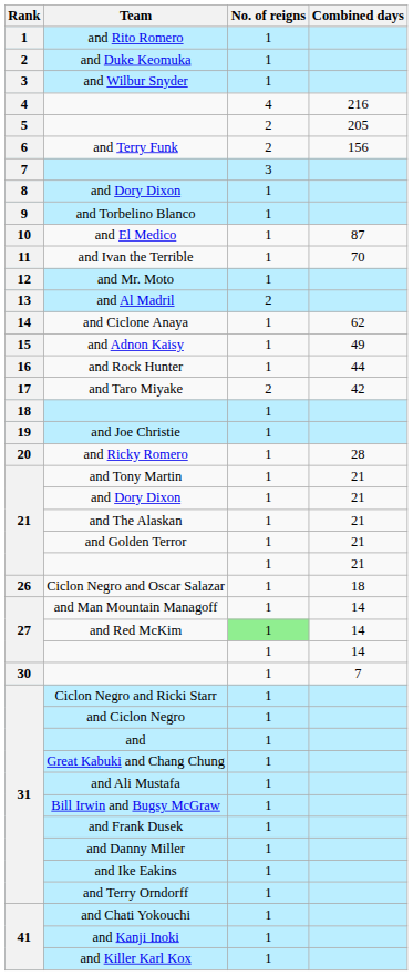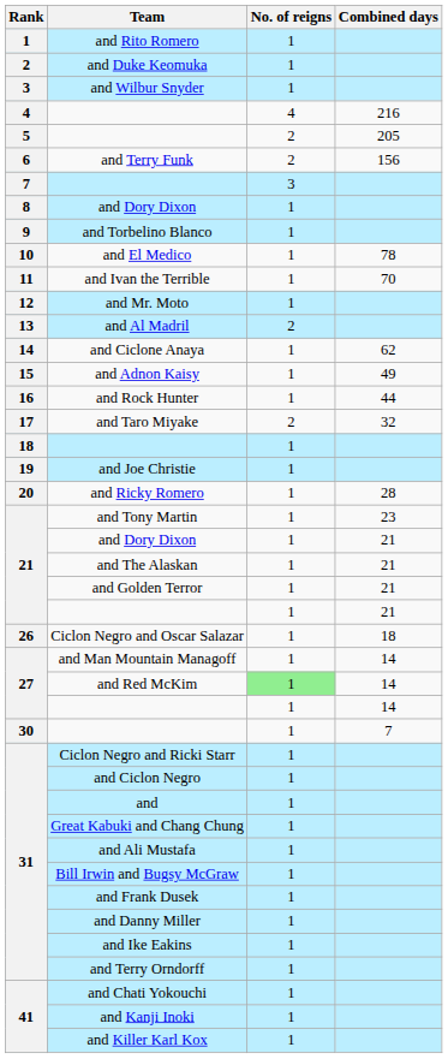and El Medico | Combined days: 87 -> 78
and Taro Miyake | Combined days: 42 -> 32
and Tony Martin | Combined days: 21 -> 23
